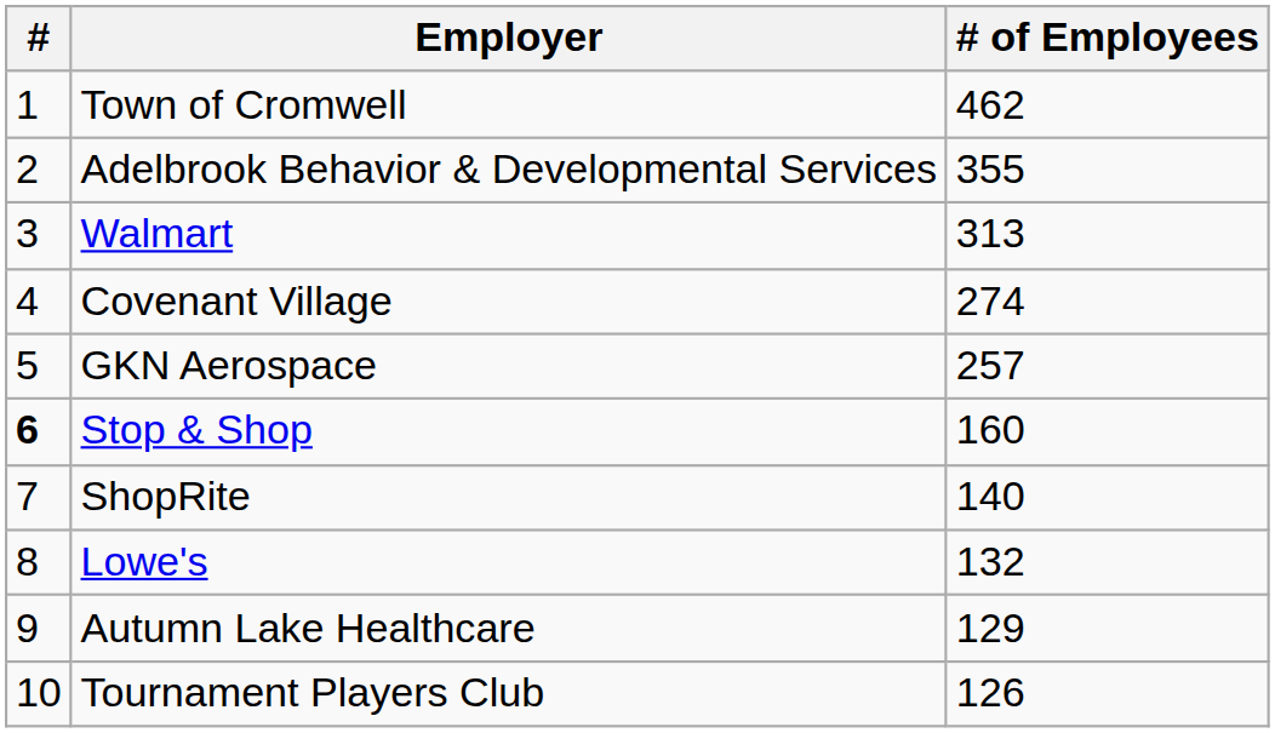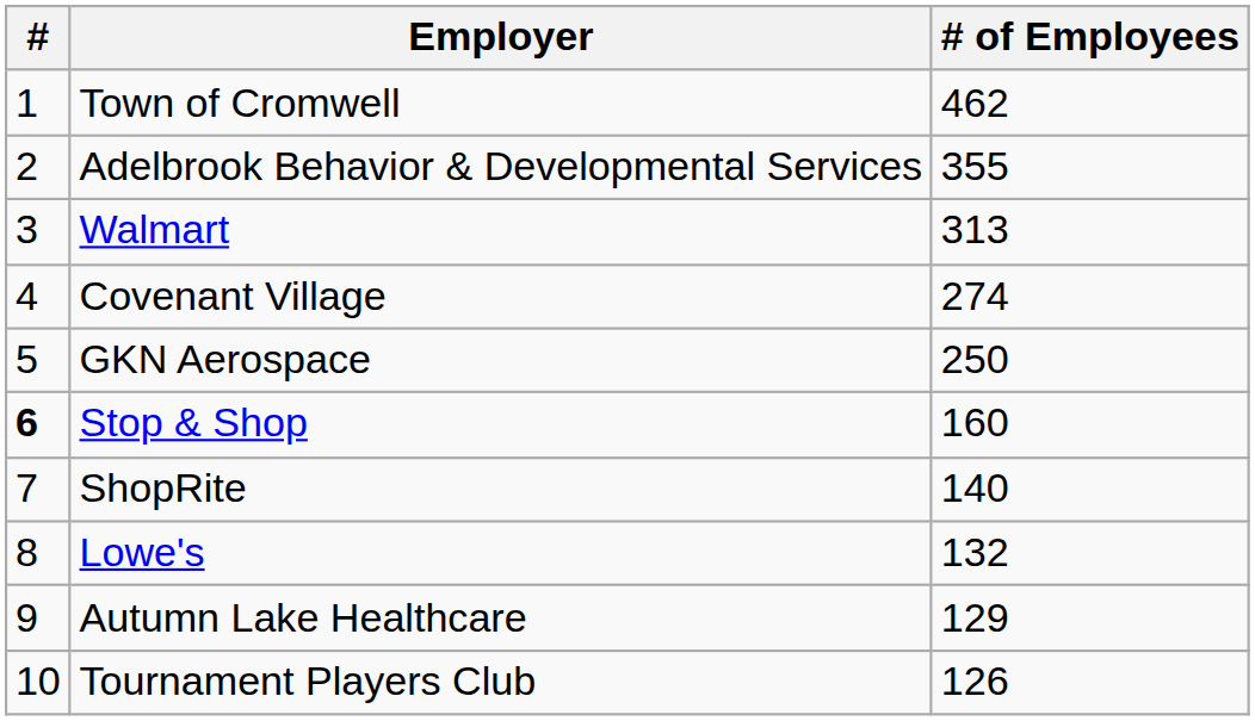GKN Aerospace | # of Employees: 257 -> 250
